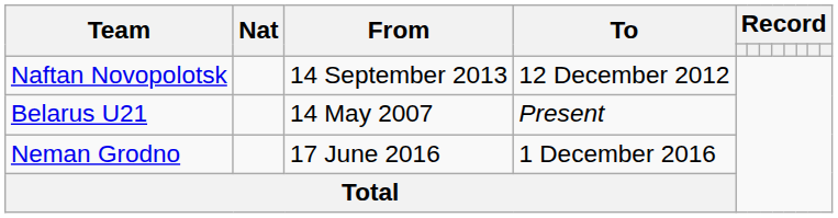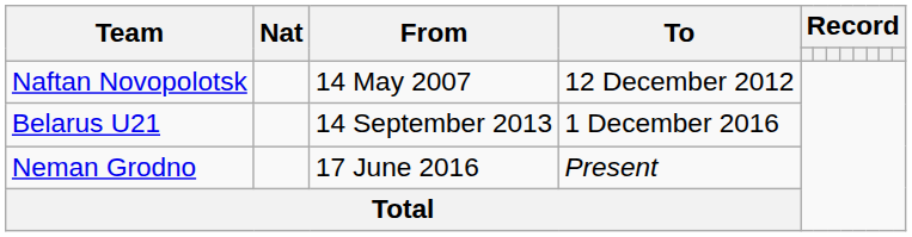Naftan Novopolotsk | From: 14 September 2013 -> 14 May 2007
Belarus U21 | From: 14 May 2007 -> 14 September 2013
Belarus U21 | To: Present -> 1 December 2016
Neman Grodno | To: 1 December 2016 -> Present
